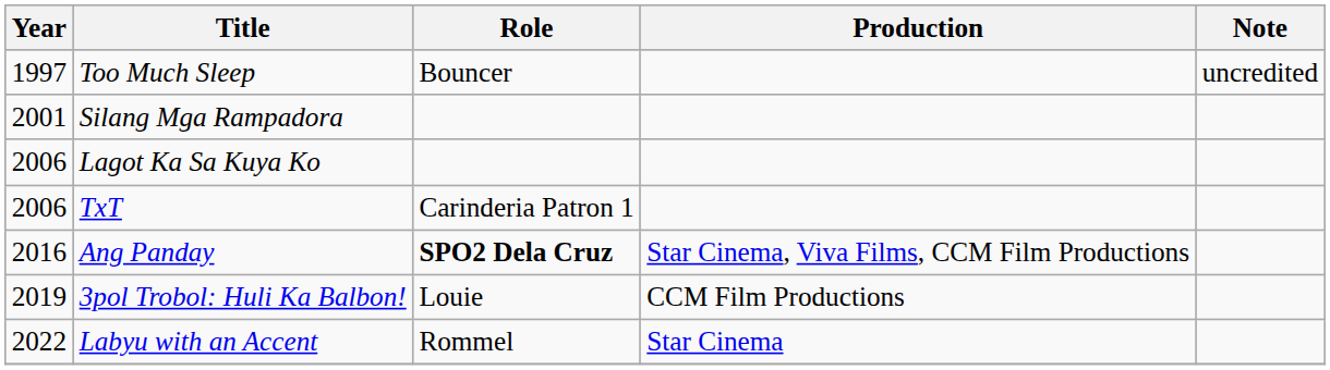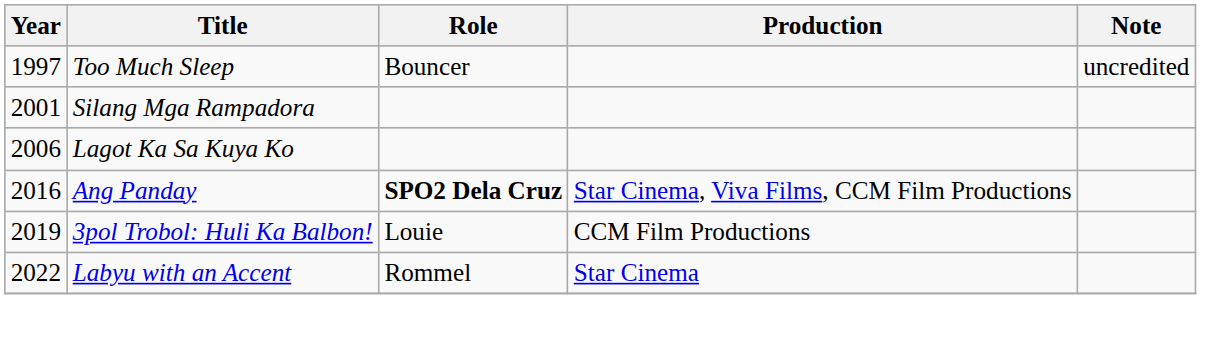- row: 2006 | TxT | Carinderia Patron 1
